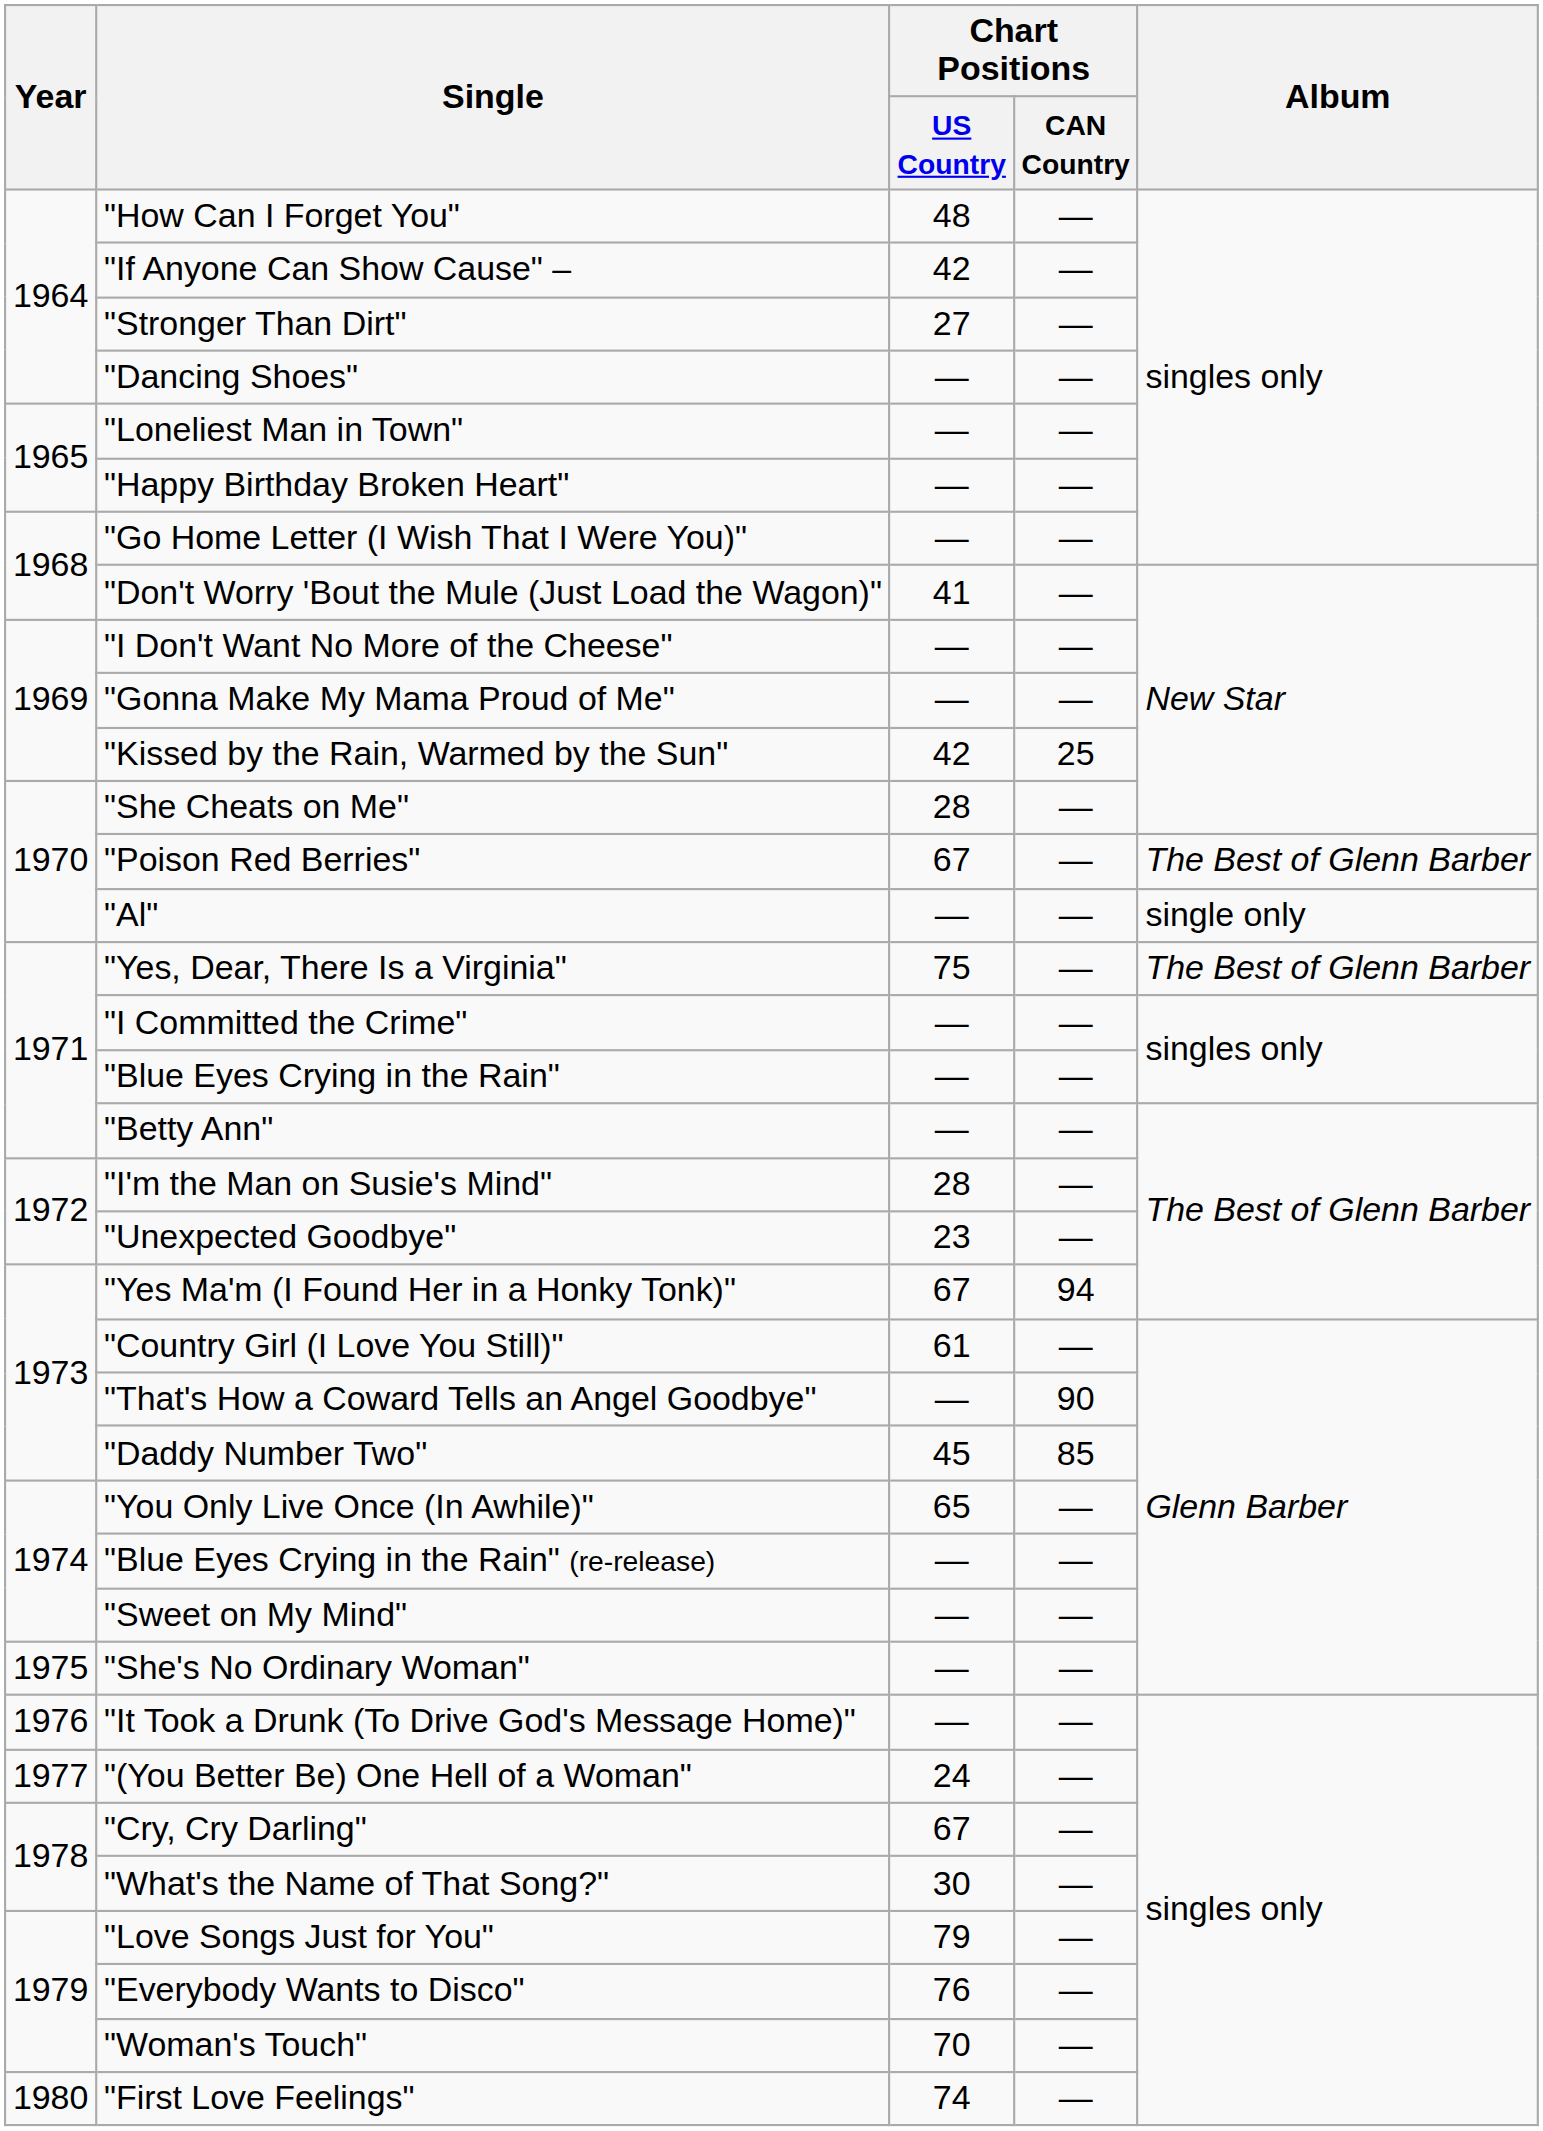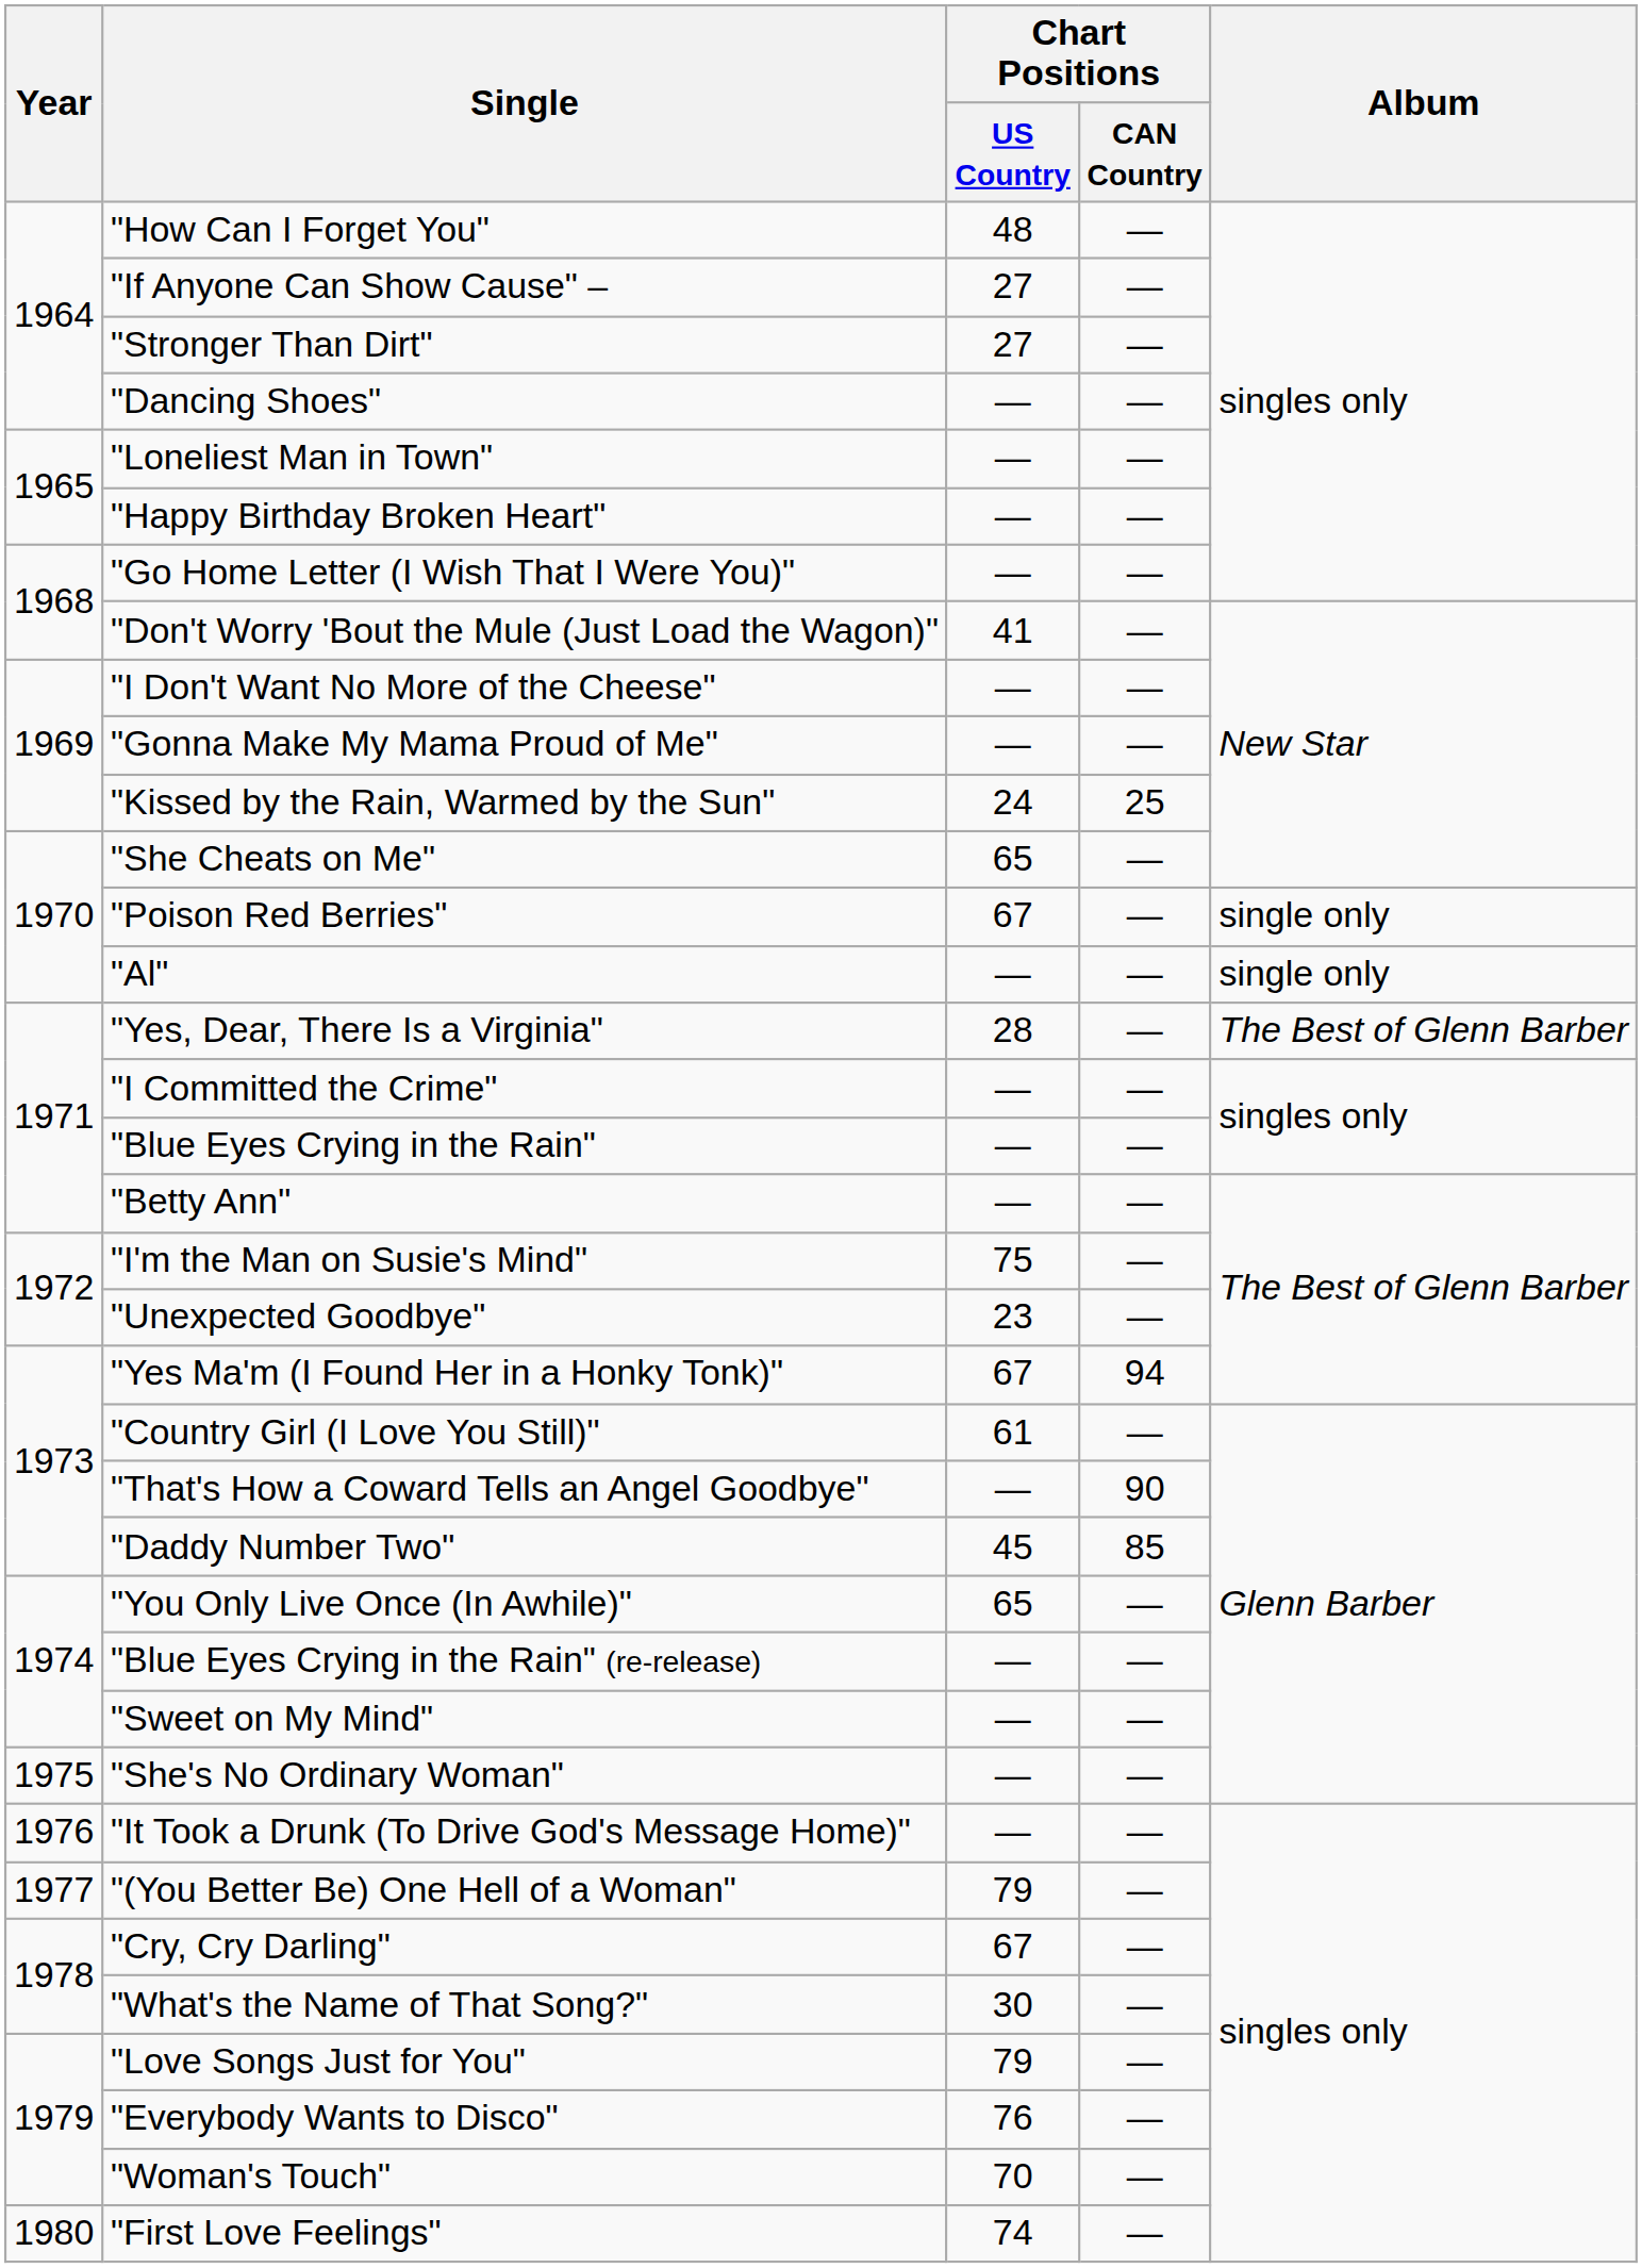"If Anyone Can Show Cause" – | Chart Positions / US Country: 42 -> 27
"Kissed by the Rain, Warmed by the Sun" | Chart Positions / US Country: 42 -> 24
"She Cheats on Me" | Chart Positions / US Country: 28 -> 65
"Poison Red Berries" | Album: The Best of Glenn Barber -> single only
"Yes, Dear, There Is a Virginia" | Chart Positions / US Country: 75 -> 28
"I'm the Man on Susie's Mind" | Chart Positions / US Country: 28 -> 75
"(You Better Be) One Hell of a Woman" | Chart Positions / US Country: 24 -> 79
